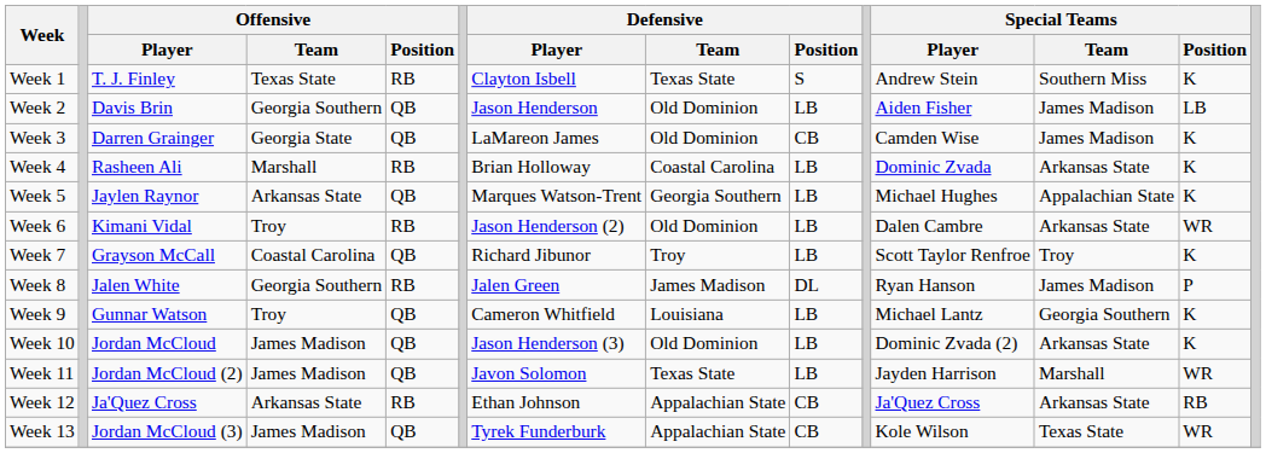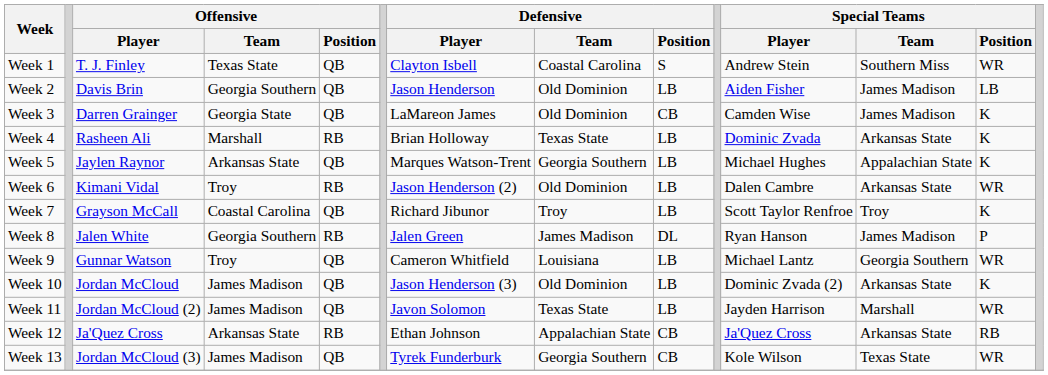Week 1 | Offensive / Position: RB -> QB
Week 1 | Defensive / Team: Texas State -> Coastal Carolina
Week 1 | Special Teams / Position: K -> WR
Week 4 | Defensive / Team: Coastal Carolina -> Texas State
Week 9 | Special Teams / Position: K -> WR
Week 13 | Defensive / Team: Appalachian State -> Georgia Southern
